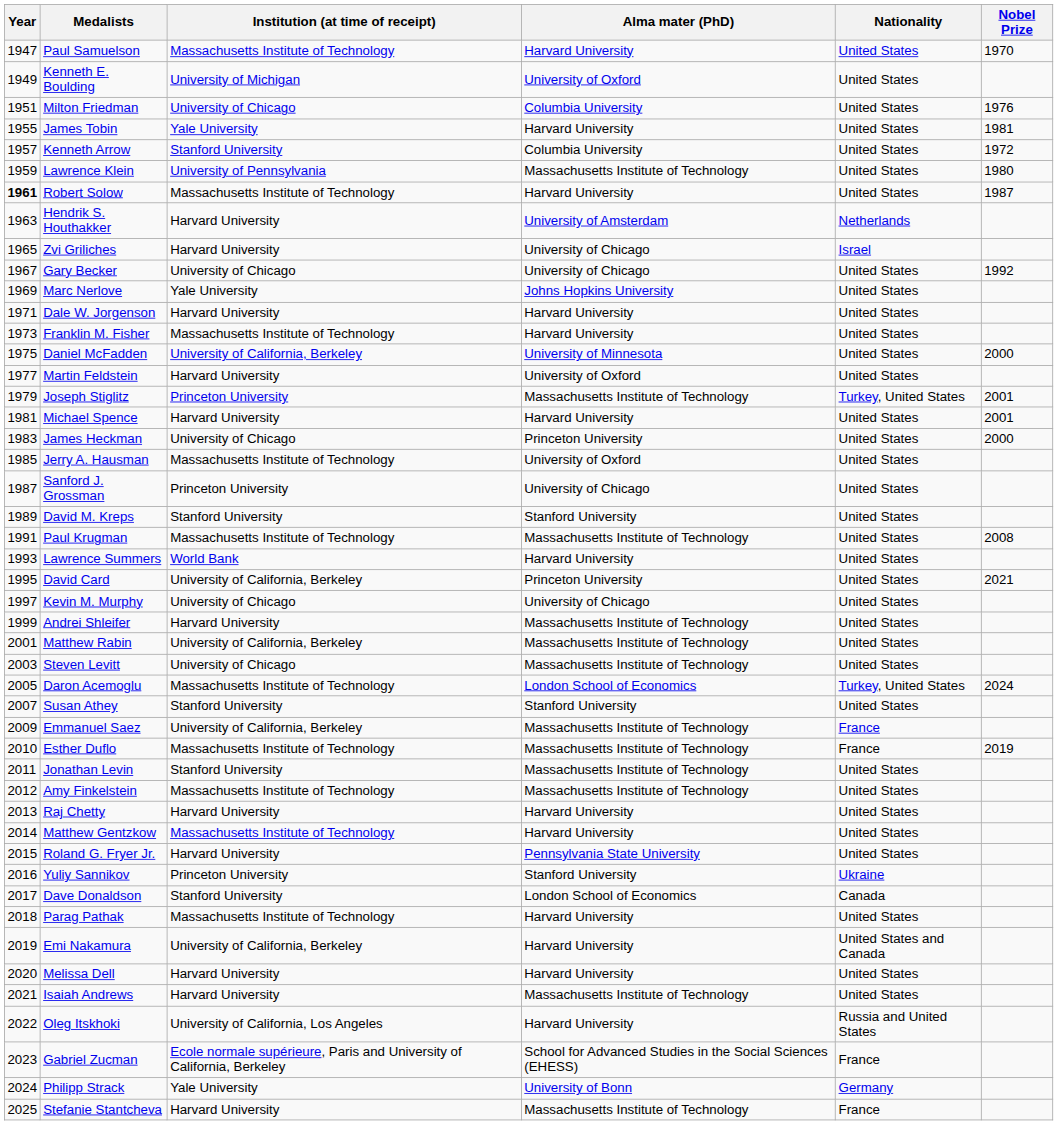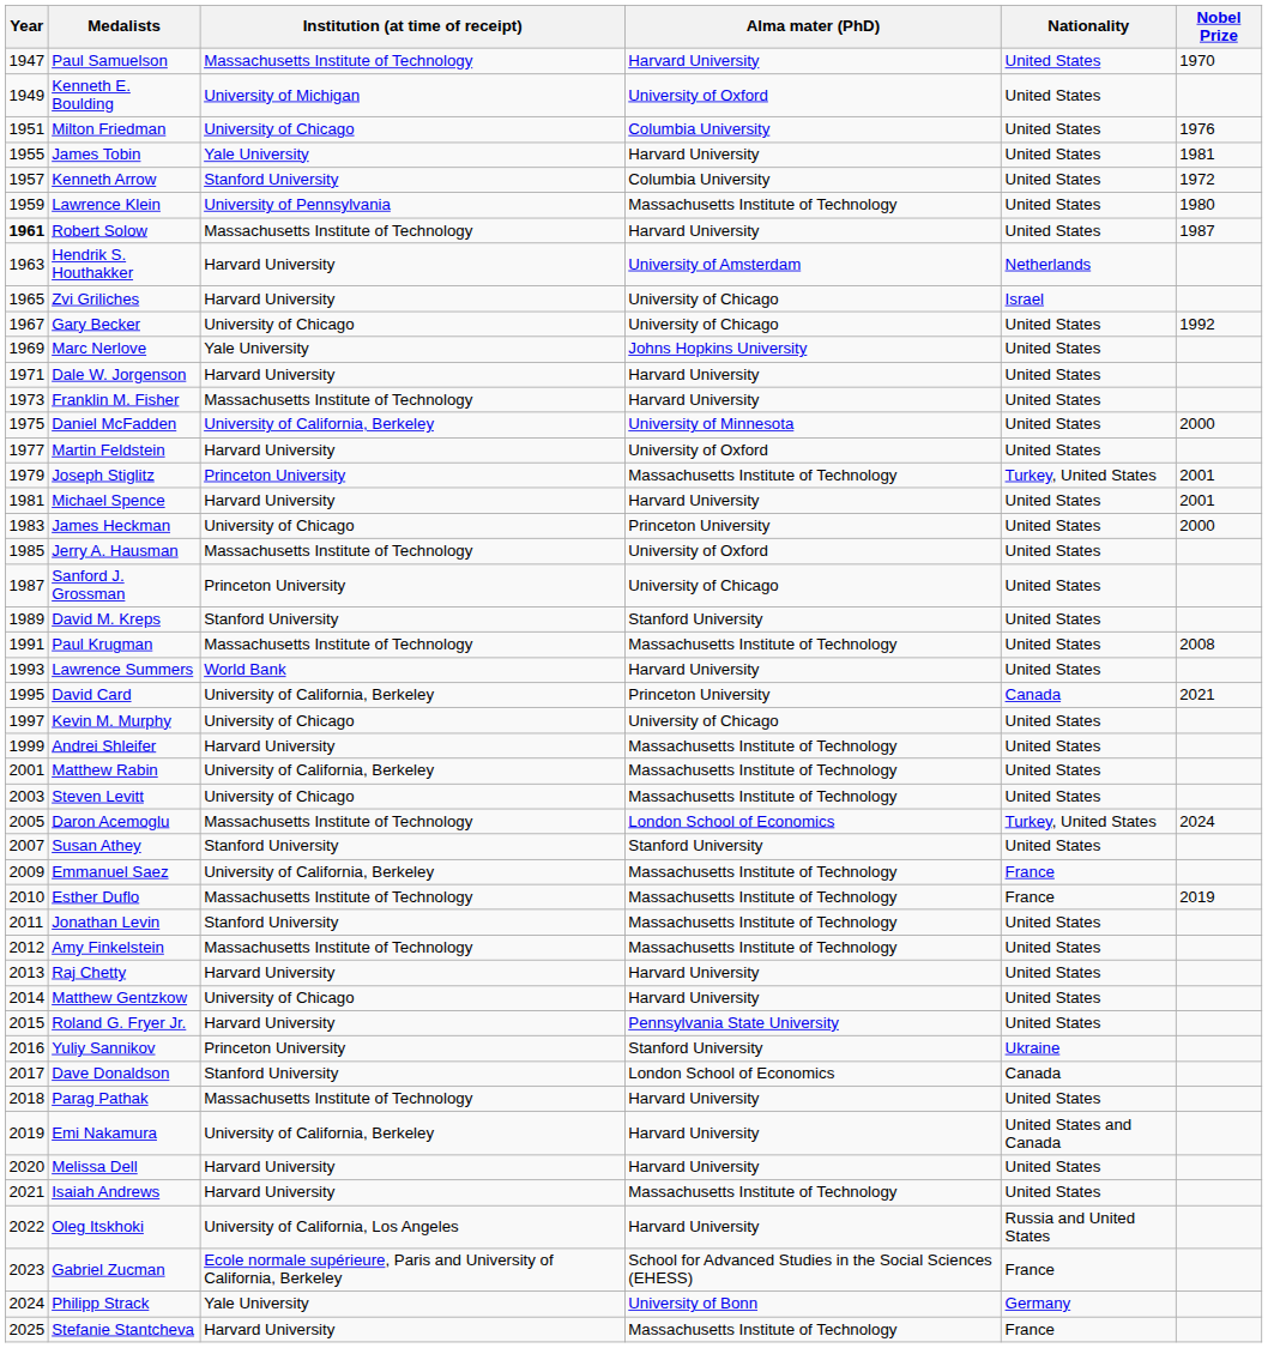David Card | Nationality: United States -> Canada
Matthew Gentzkow | Institution (at time of receipt): Massachusetts Institute of Technology -> University of Chicago
